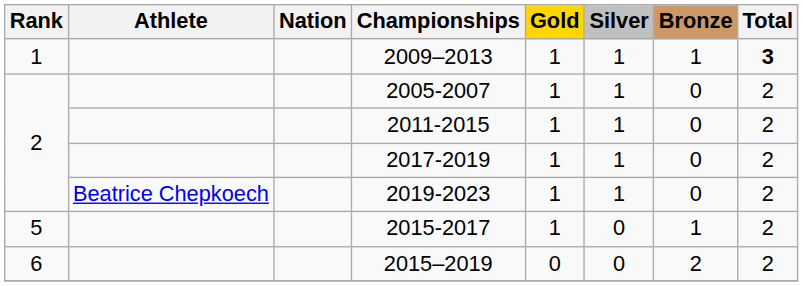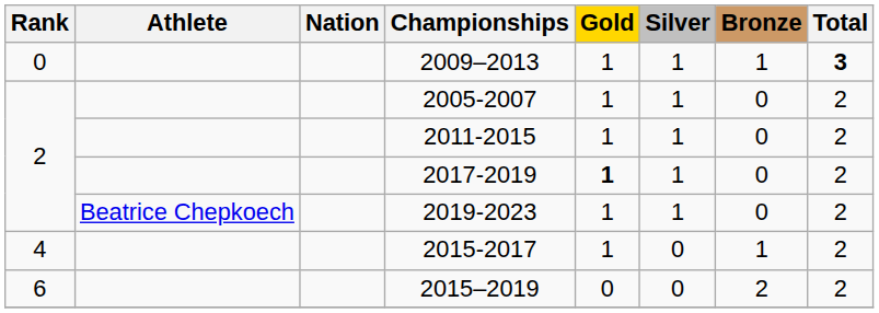2009–2013 | Rank: 1 -> 0
2017-2019 | Gold: normal -> bold
2015-2017 | Rank: 5 -> 4
